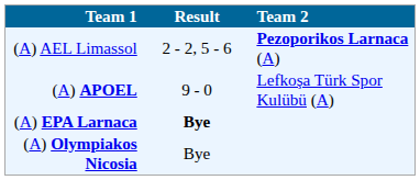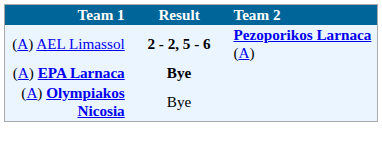(A) AEL Limassol | Result: normal -> bold
- row: (A) APOEL | 9 - 0 | Lefkoşa Türk Spor Kulübü (A)
